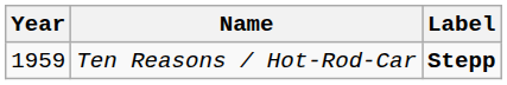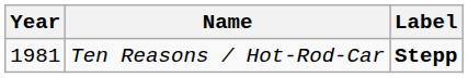Ten Reasons / Hot-Rod-Car | Year: 1959 -> 1981
